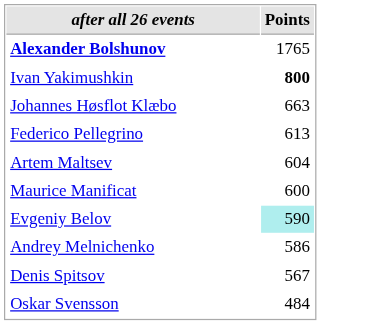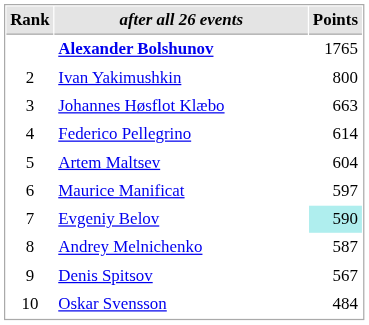+ column: Rank | 2 | 3 | 4 | 5 | 6 | 7 | 8 | 9 | 10
Ivan Yakimushkin | Points: bold -> normal
Federico Pellegrino | Points: 613 -> 614
Maurice Manificat | Points: 600 -> 597
Andrey Melnichenko | Points: 586 -> 587
